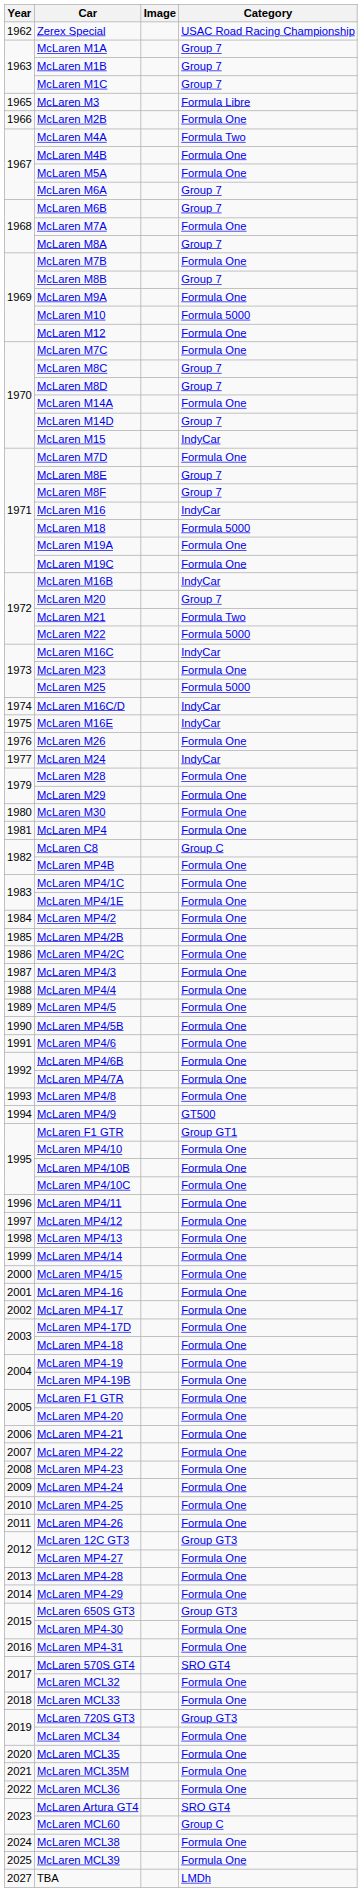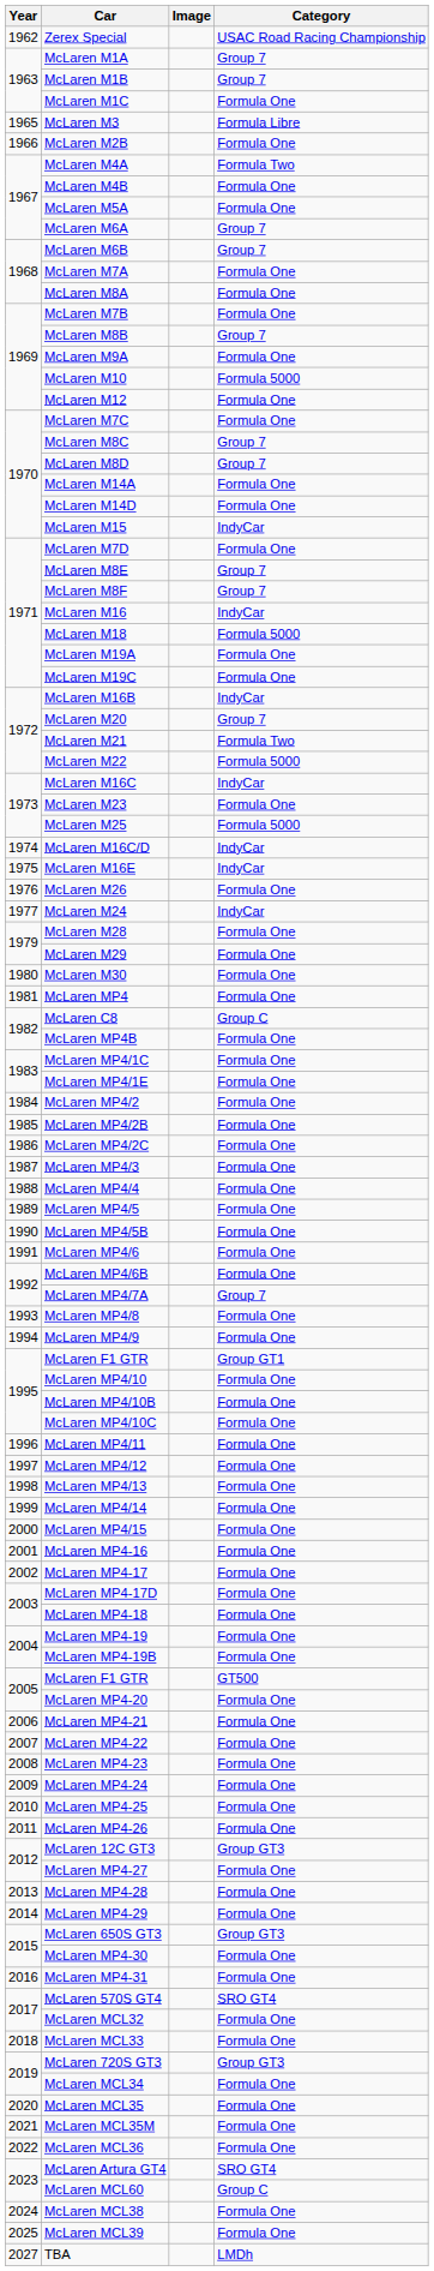McLaren M1C | Category: Group 7 -> Formula One
McLaren M8A | Category: Group 7 -> Formula One
McLaren M14D | Category: Group 7 -> Formula One
McLaren MP4/7A | Category: Formula One -> Group 7
McLaren MP4/9 | Category: GT500 -> Formula One
2005 / McLaren F1 GTR | Category: Formula One -> GT500
